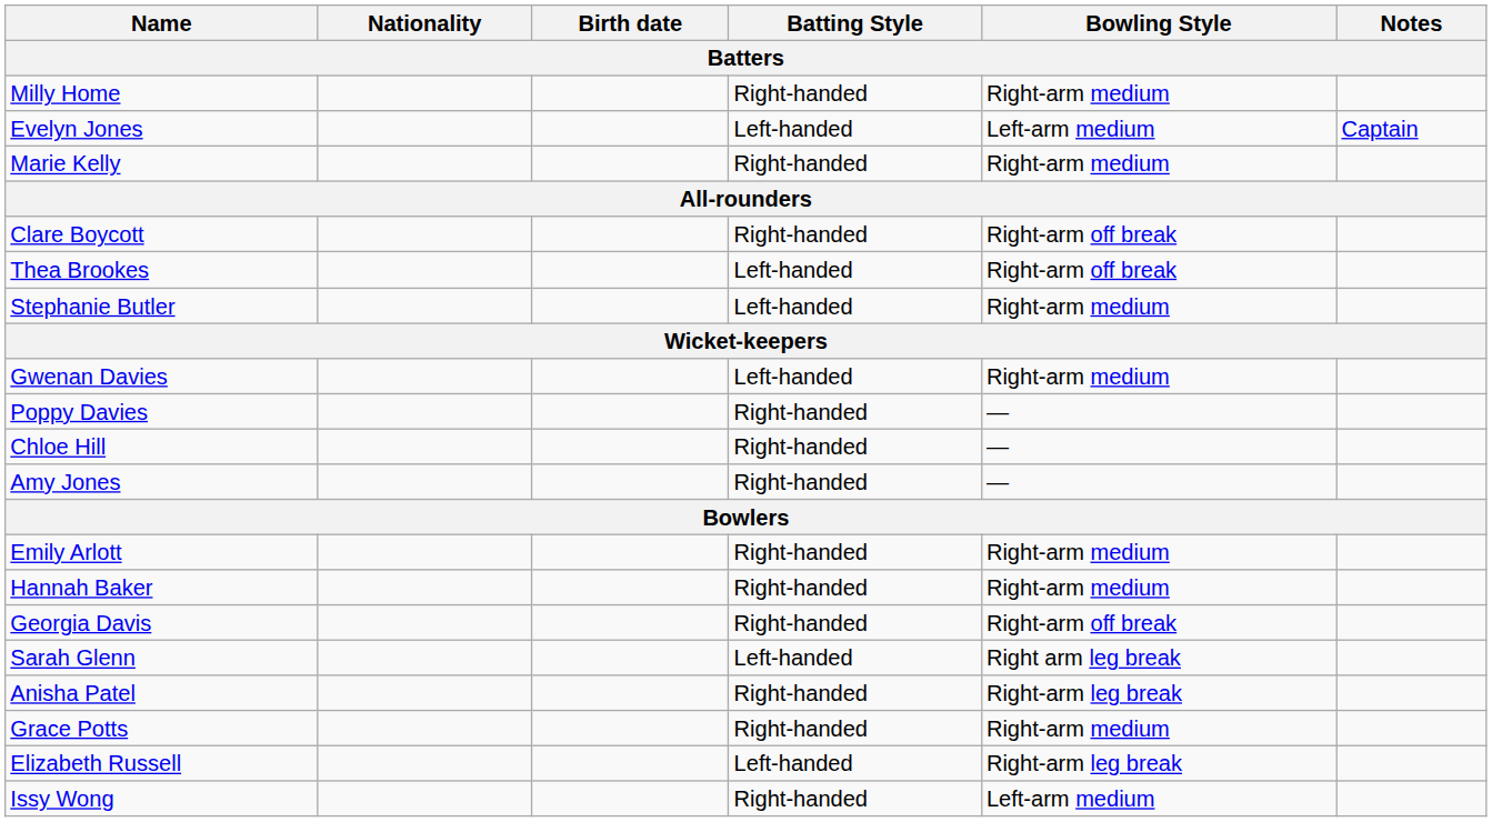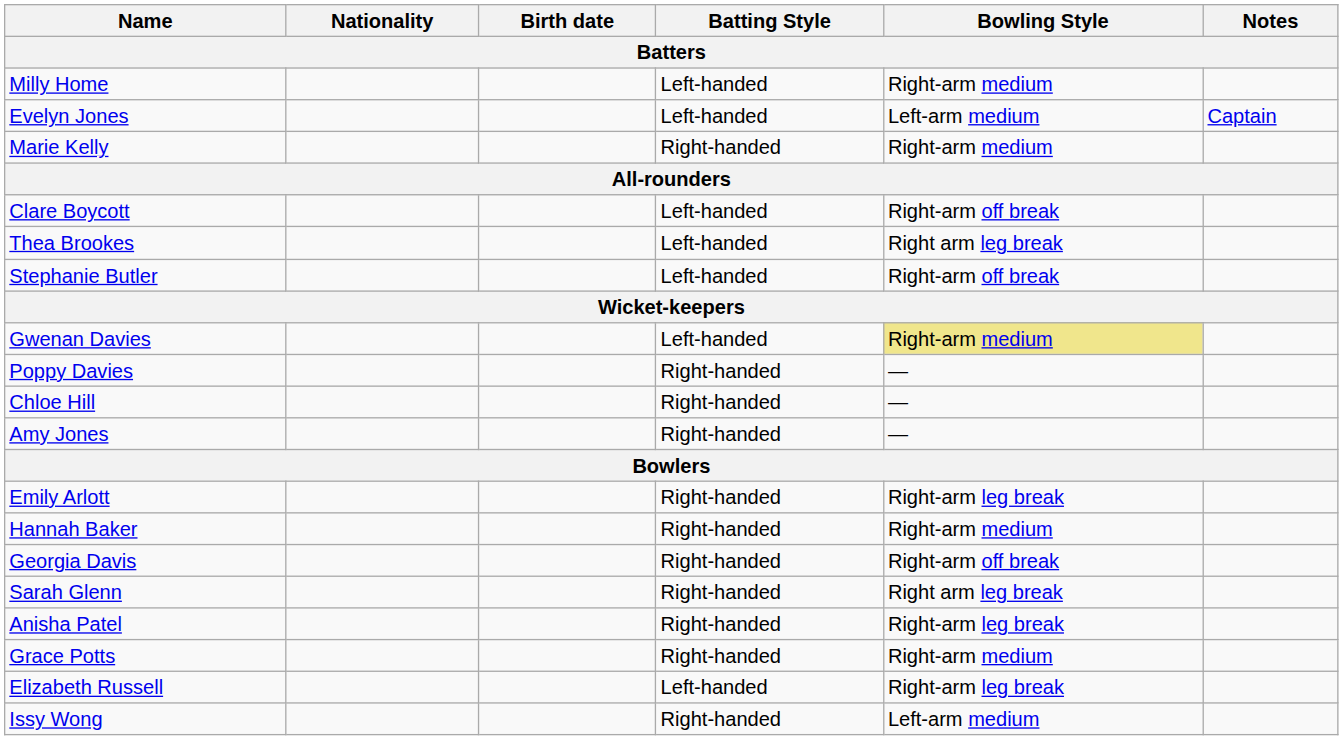Milly Home | Batting Style: Right-handed -> Left-handed
Clare Boycott | Batting Style: Right-handed -> Left-handed
Thea Brookes | Bowling Style: Right-arm off break -> Right arm leg break
Stephanie Butler | Bowling Style: Right-arm medium -> Right-arm off break
Gwenan Davies | Bowling Style: no background -> khaki background
Emily Arlott | Bowling Style: Right-arm medium -> Right-arm leg break
Sarah Glenn | Batting Style: Left-handed -> Right-handed
